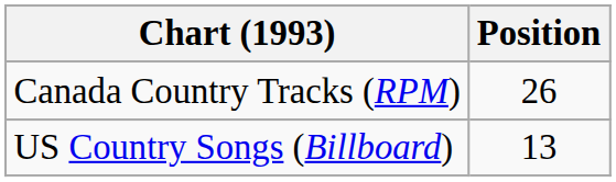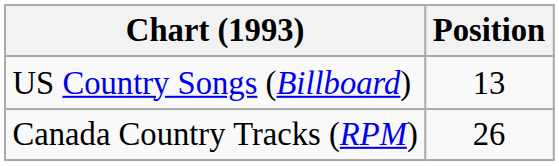rows swapped: Canada Country Tracks (RPM) <-> US Country Songs (Billboard)
